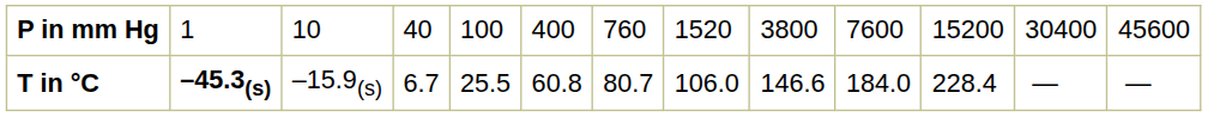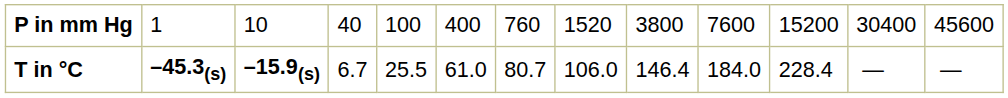T in °C | column 3: normal -> bold
T in °C | column 6: 60.8 -> 61.0
T in °C | column 9: 146.6 -> 146.4
